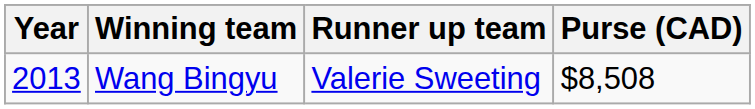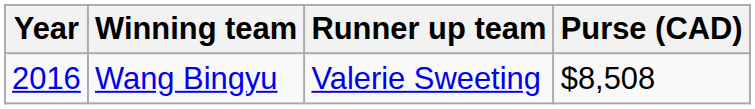Wang Bingyu | Year: 2013 -> 2016
